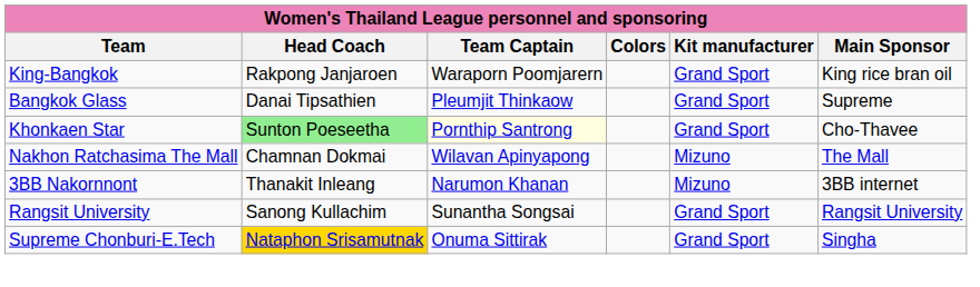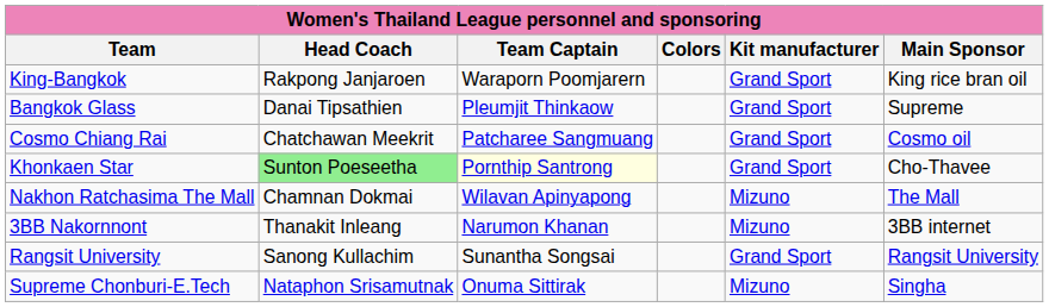+ row: Cosmo Chiang Rai | Chatchawan Meekrit | Patcharee Sangmuang | Grand Sport | Cosmo oil
Supreme Chonburi-E.Tech | Head Coach: gold background -> no background
Supreme Chonburi-E.Tech | Kit manufacturer: Grand Sport -> Mizuno
